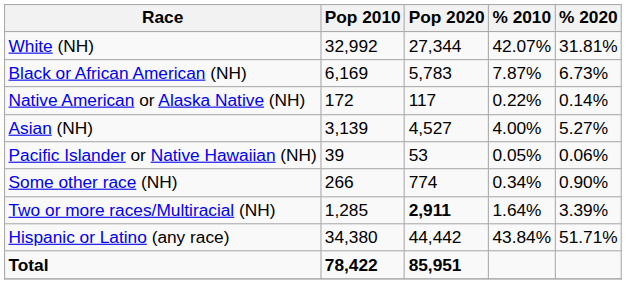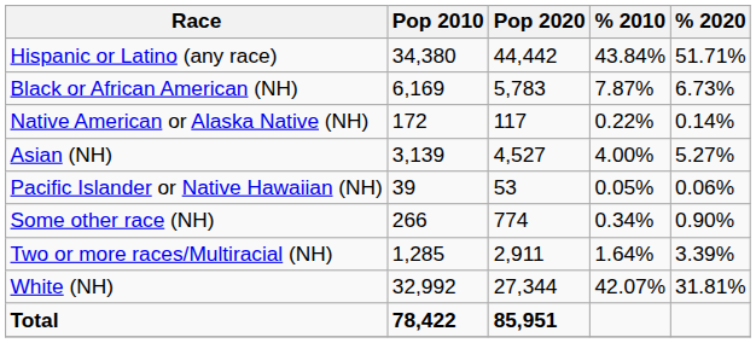rows swapped: White (NH) <-> Hispanic or Latino (any race)
Two or more races/Multiracial (NH) | Pop 2020: bold -> normal
